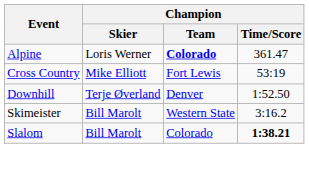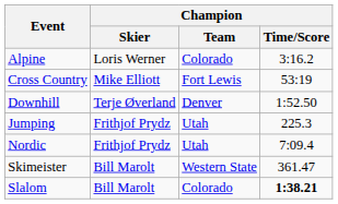Alpine | Champion / Team: bold -> normal
Alpine | Champion / Time/Score: 361.47 -> 3:16.2
+ row: Jumping | Frithjof Prydz | Utah | 225.3
+ row: Nordic | Frithjof Prydz | Utah | 7:09.4
Skimeister | Champion / Time/Score: 3:16.2 -> 361.47
